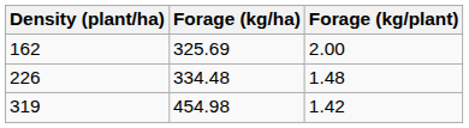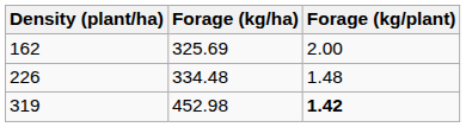319 | Forage (kg/ha): 454.98 -> 452.98
319 | Forage (kg/plant): normal -> bold
